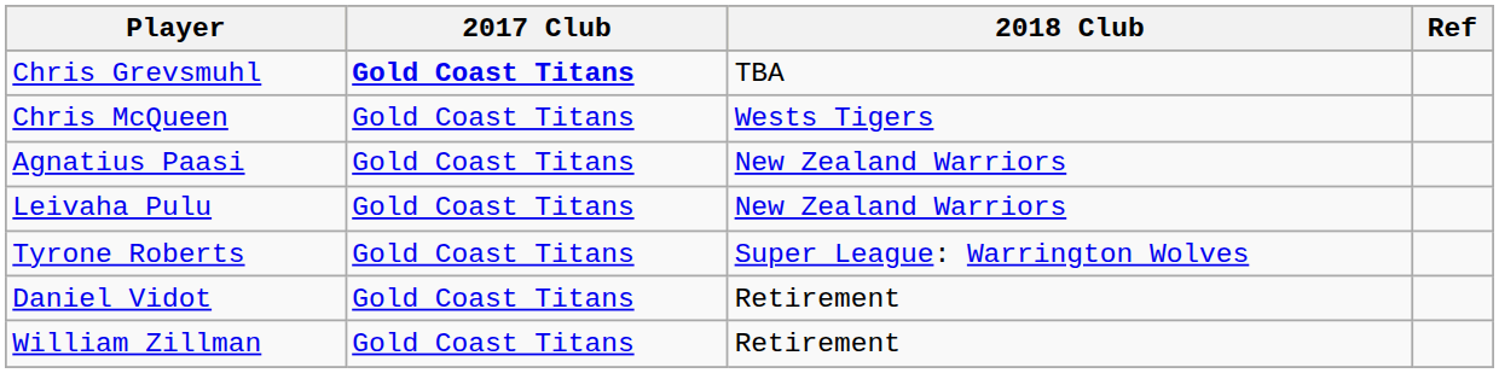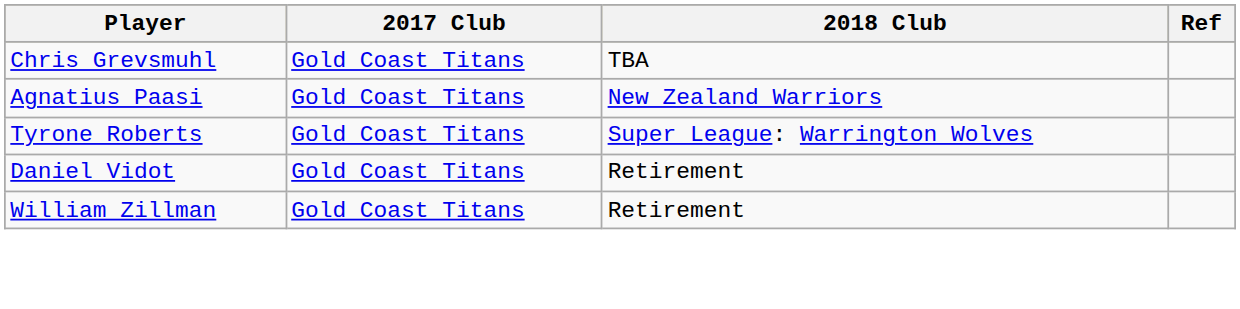Chris Grevsmuhl | 2017 Club: bold -> normal
- row: Chris McQueen | Gold Coast Titans | Wests Tigers
- row: Leivaha Pulu | Gold Coast Titans | New Zealand Warriors
